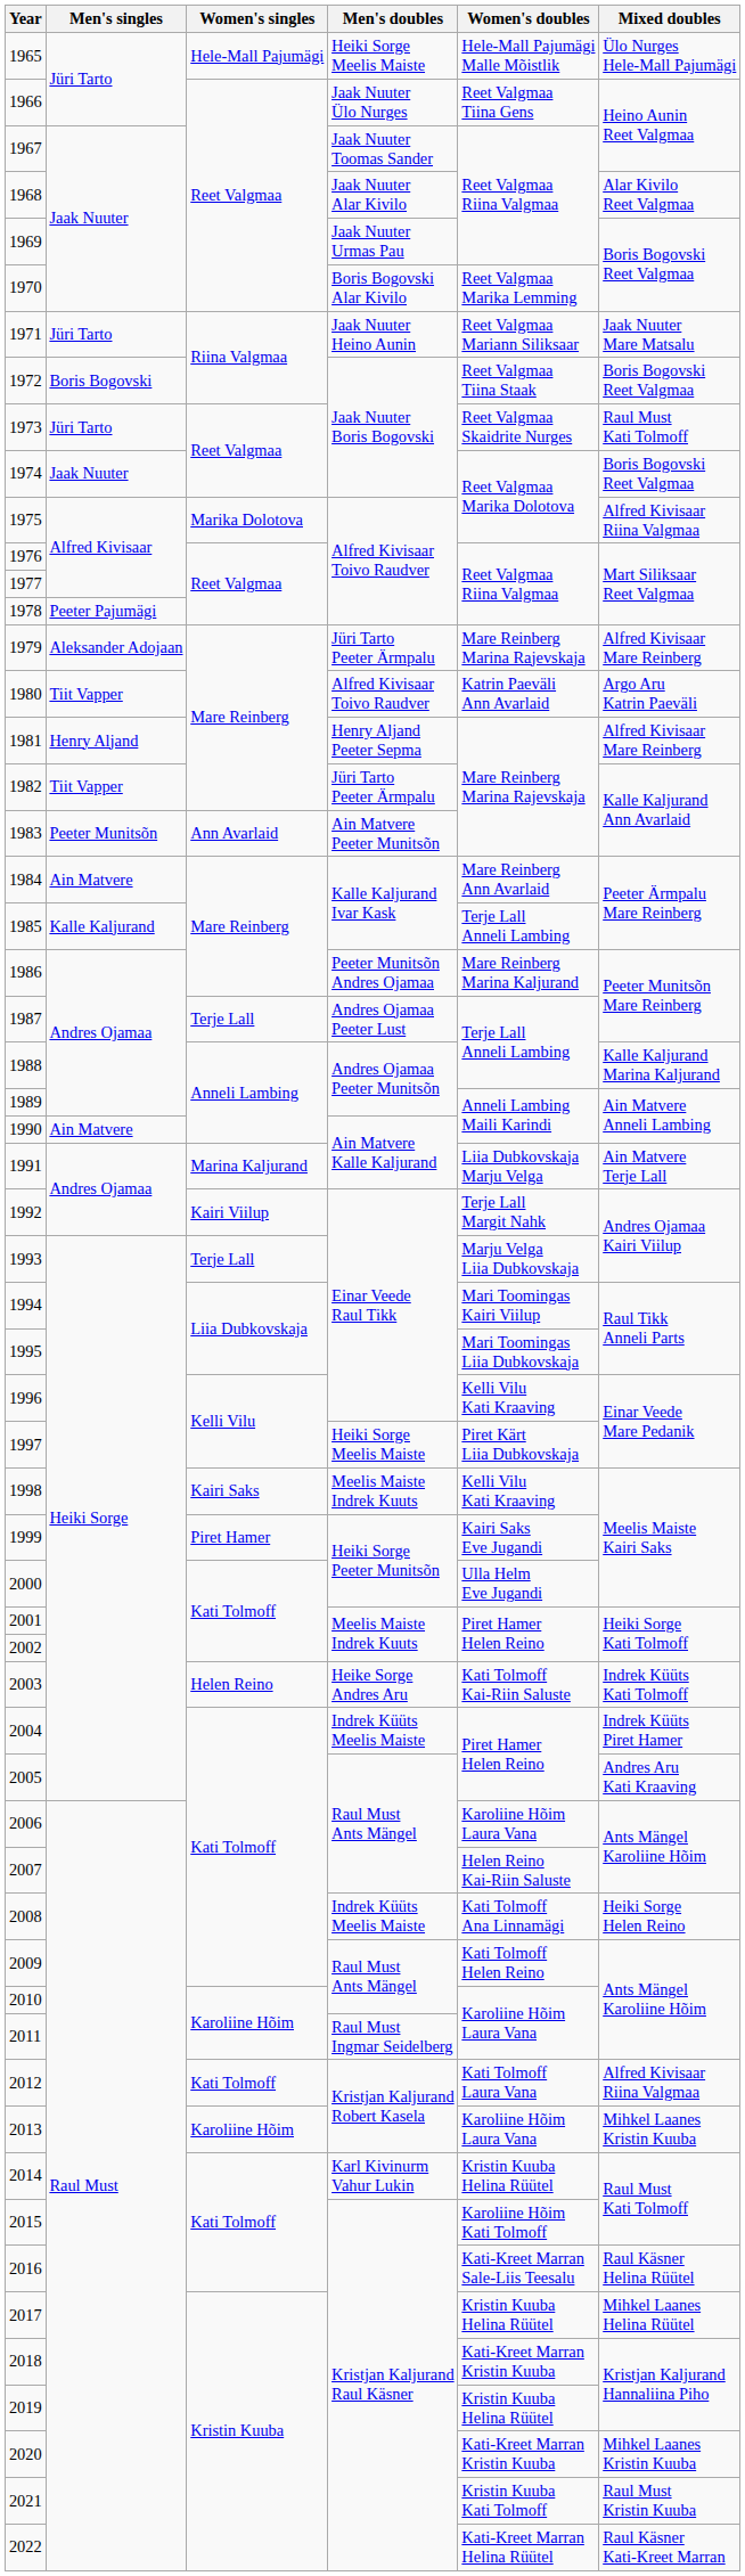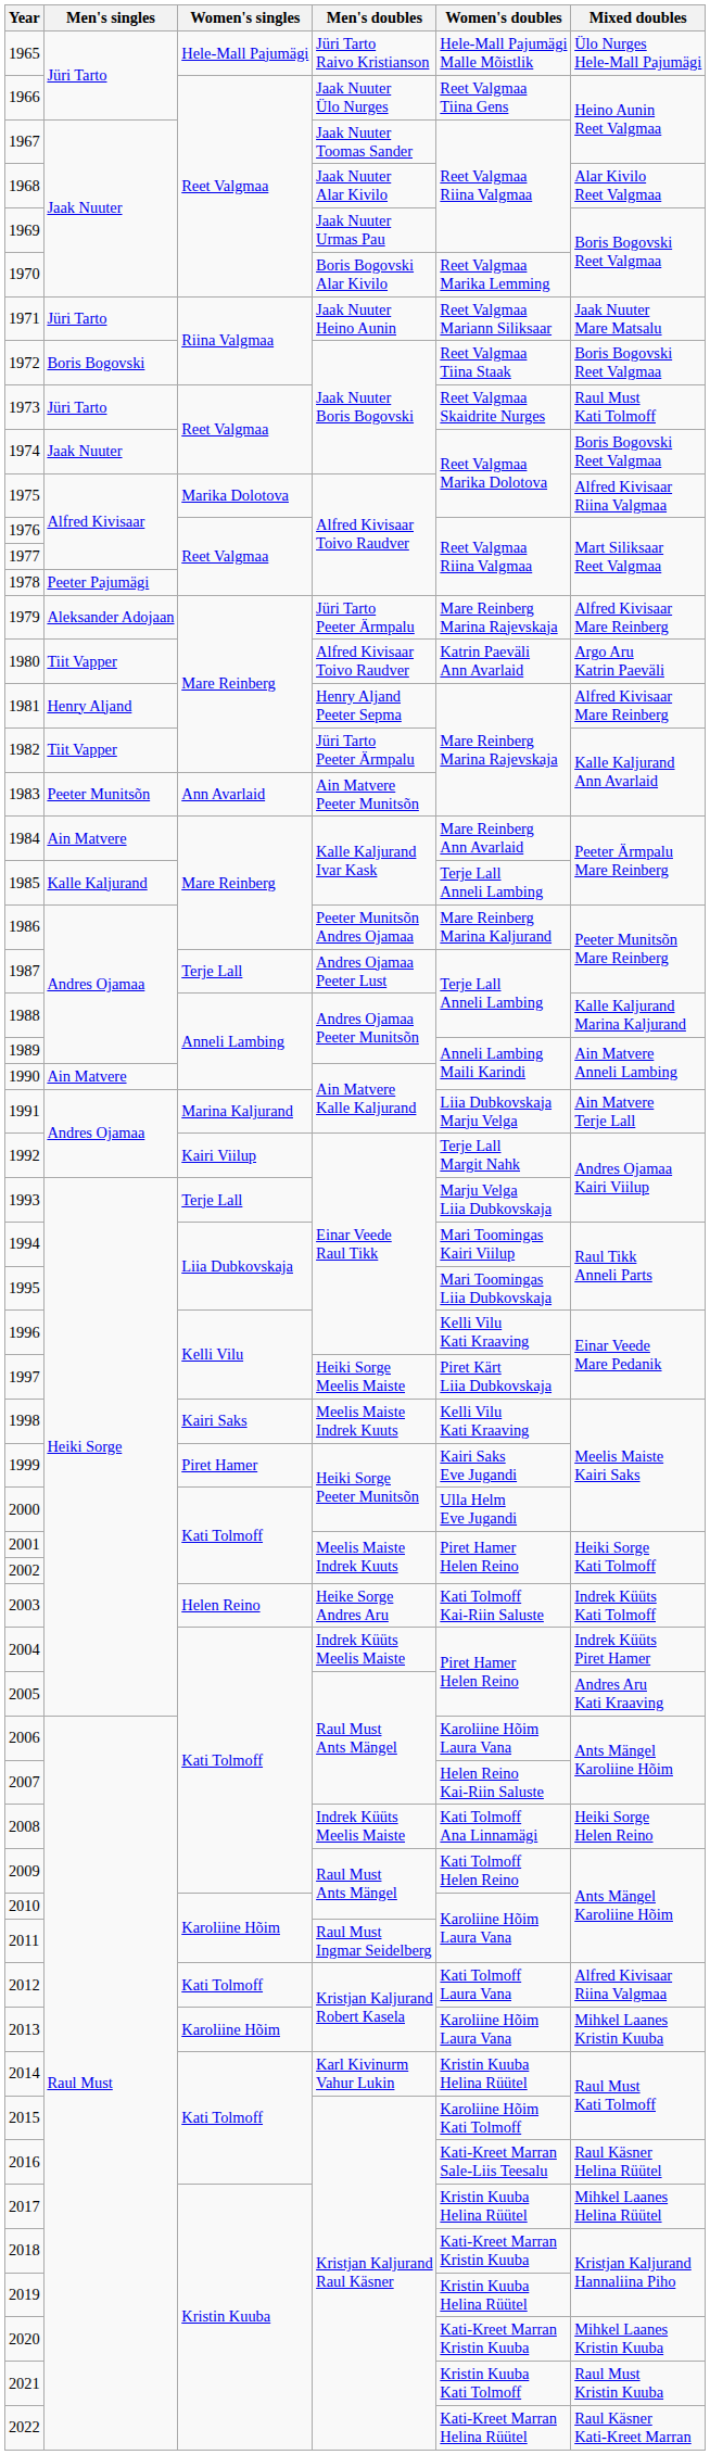1965 | Men's doubles: Heiki Sorge Meelis Maiste -> Jüri Tarto Raivo Kristianson
